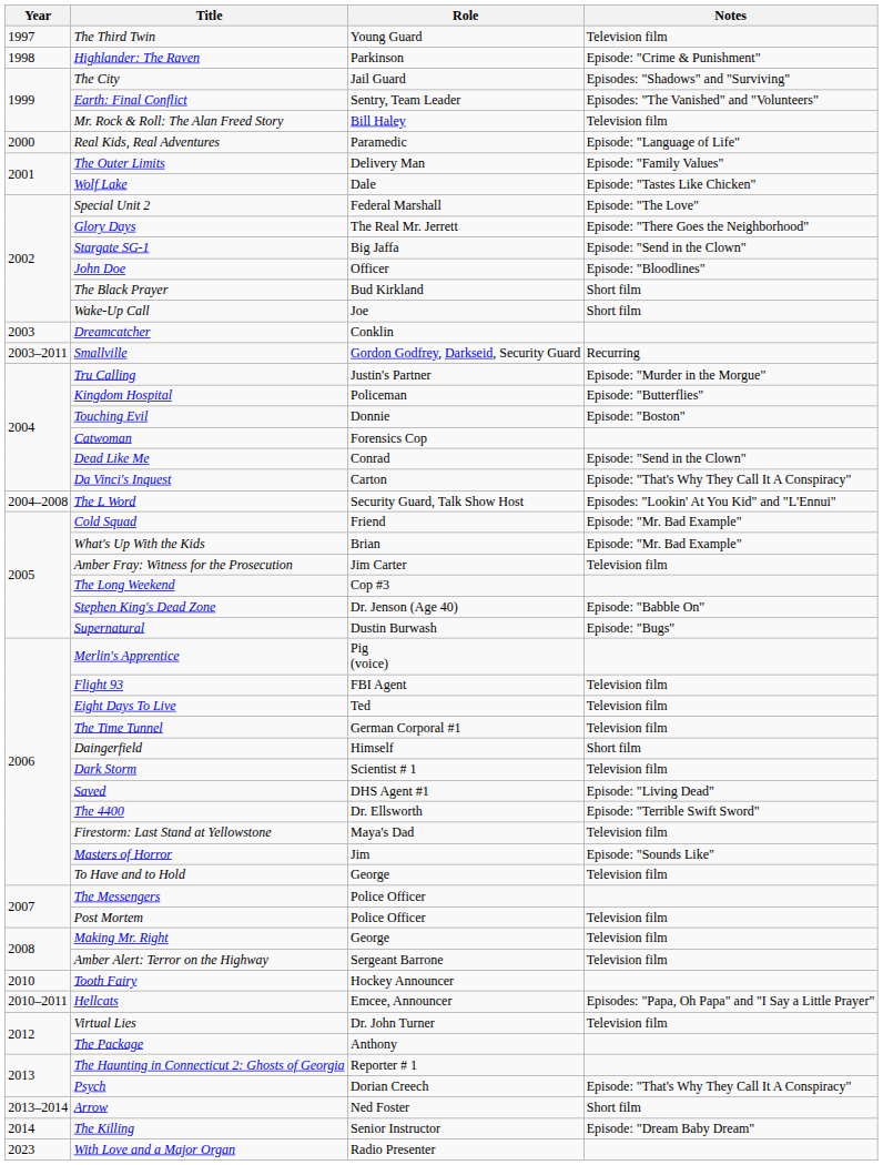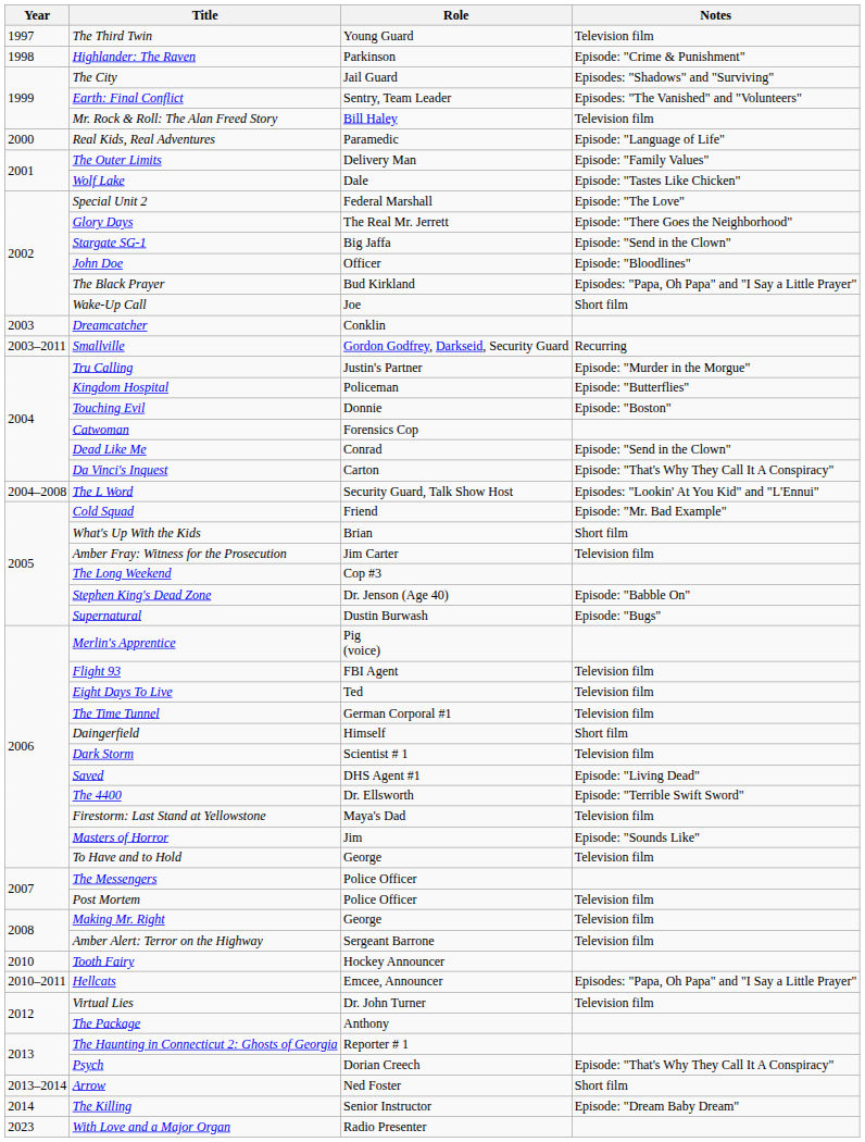The Black Prayer | Notes: Short film -> Episodes: "Papa, Oh Papa" and "I Say a Little Prayer"
What's Up With the Kids | Notes: Episode: "Mr. Bad Example" -> Short film
